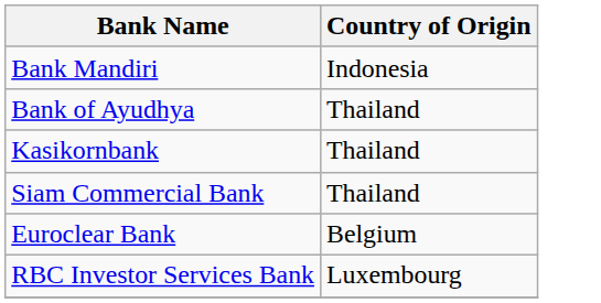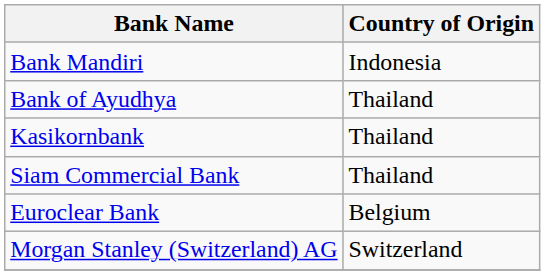- row: RBC Investor Services Bank | Luxembourg
+ row: Morgan Stanley (Switzerland) AG | Switzerland
